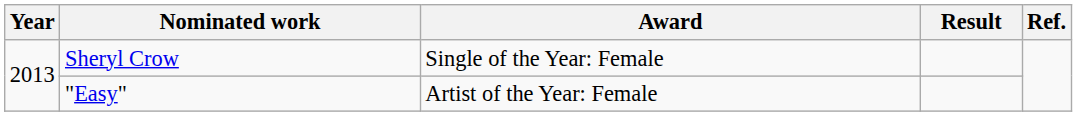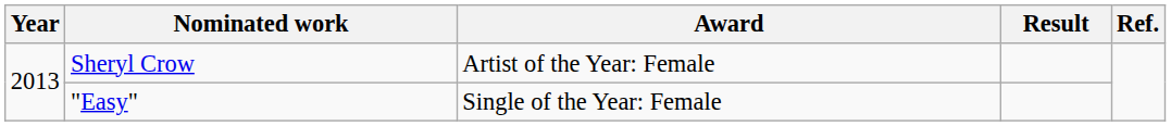Sheryl Crow | Award: Single of the Year: Female -> Artist of the Year: Female
"Easy" | Award: Artist of the Year: Female -> Single of the Year: Female
